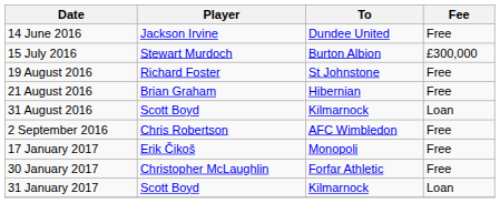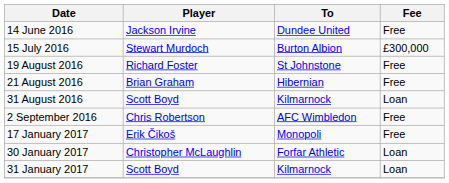30 January 2017 | Fee: Free -> Loan
